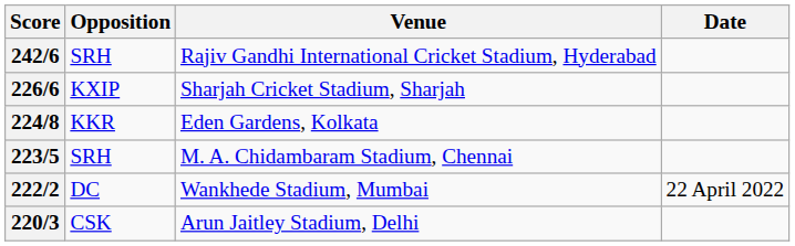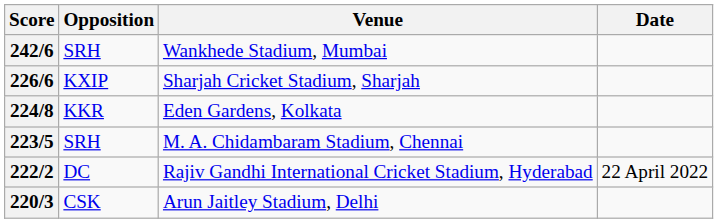242/6 | Venue: Rajiv Gandhi International Cricket Stadium, Hyderabad -> Wankhede Stadium, Mumbai
222/2 | Venue: Wankhede Stadium, Mumbai -> Rajiv Gandhi International Cricket Stadium, Hyderabad
